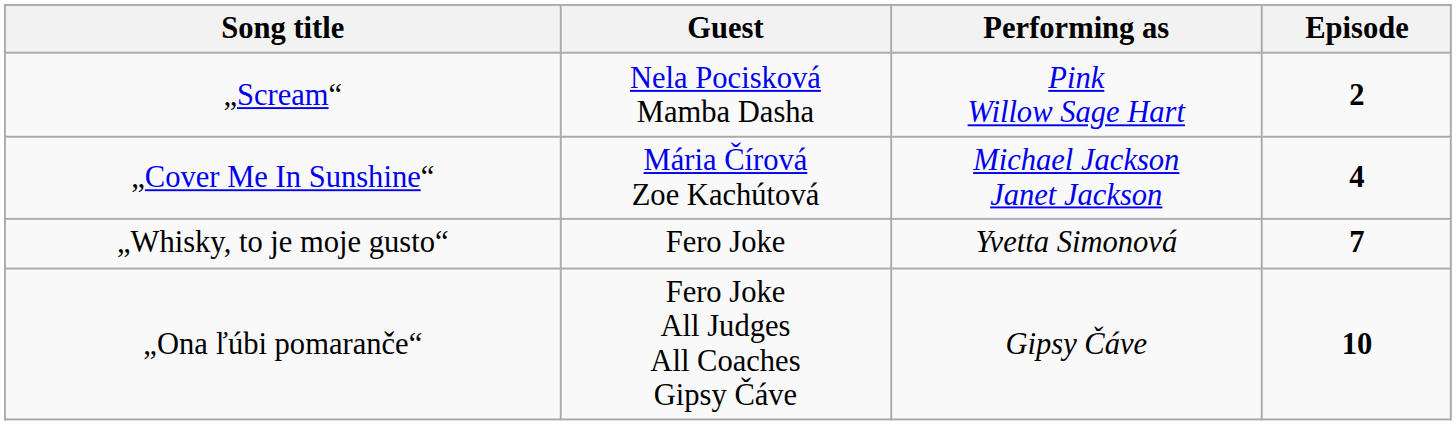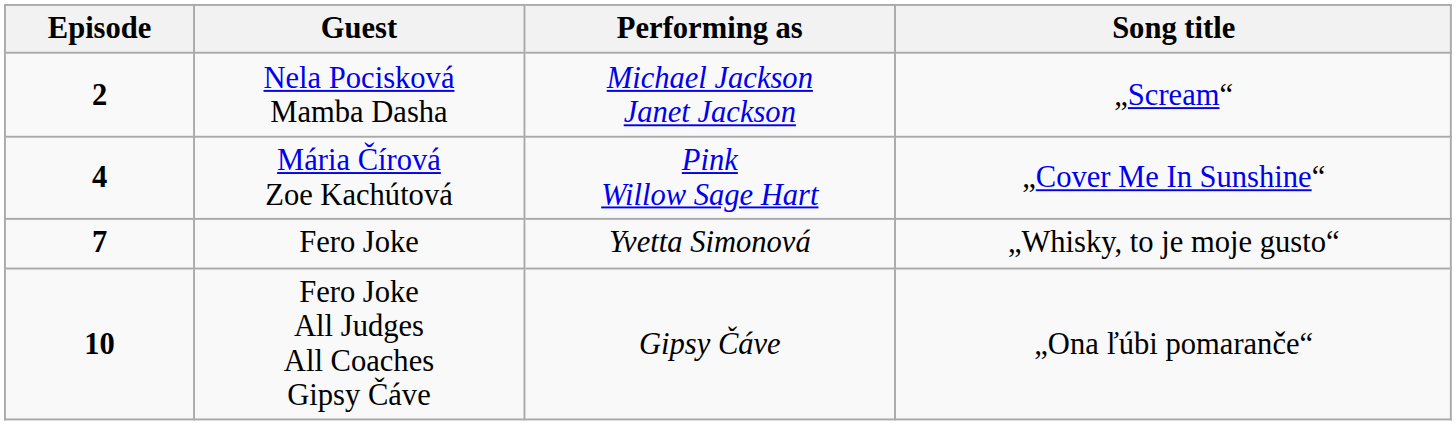columns swapped: Episode <-> Song title
Nela Pocisková Mamba Dasha | Performing as: Pink Willow Sage Hart -> Michael Jackson Janet Jackson
Mária Čírová Zoe Kachútová | Performing as: Michael Jackson Janet Jackson -> Pink Willow Sage Hart
